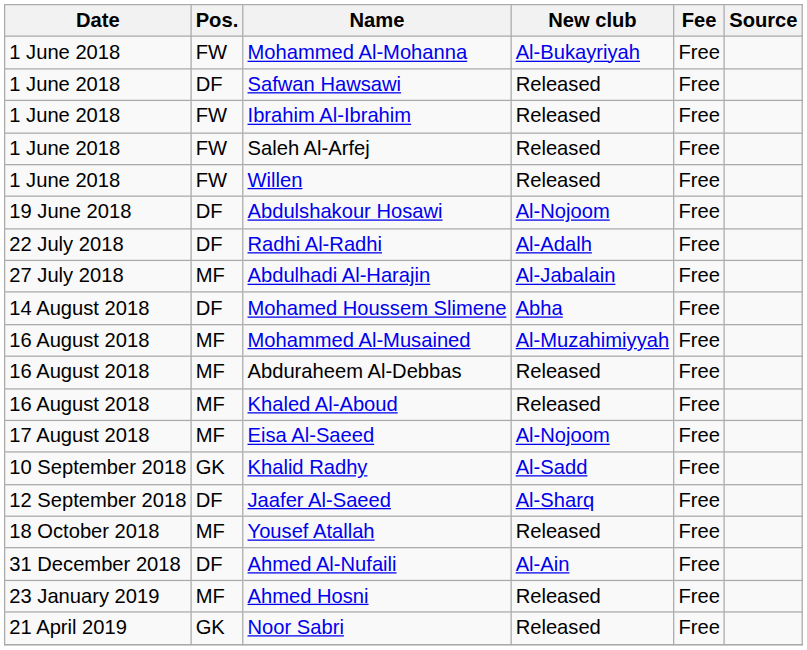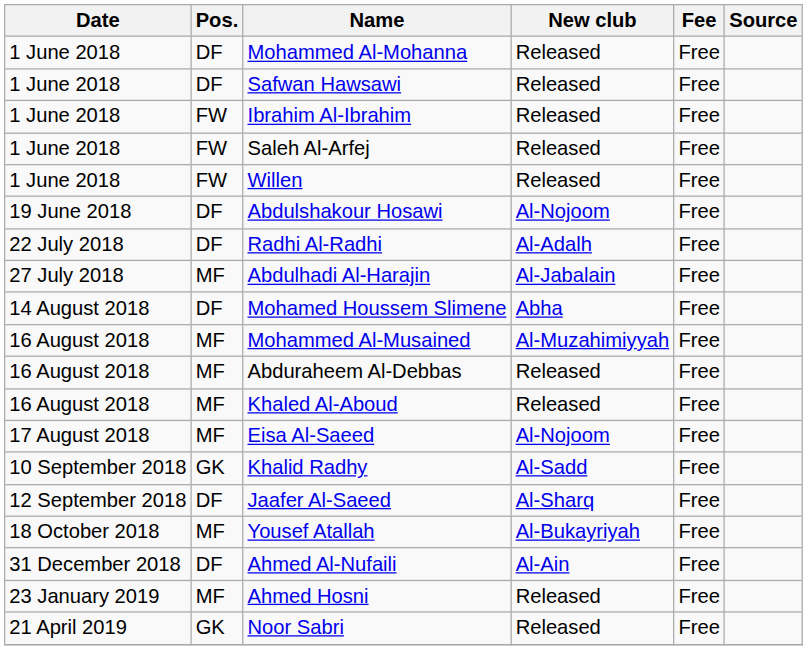Mohammed Al-Mohanna | Pos.: FW -> DF
Mohammed Al-Mohanna | New club: Al-Bukayriyah -> Released
Yousef Atallah | New club: Released -> Al-Bukayriyah
